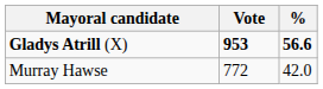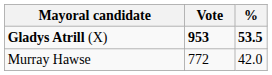Gladys Atrill (X) | %: 56.6 -> 53.5
